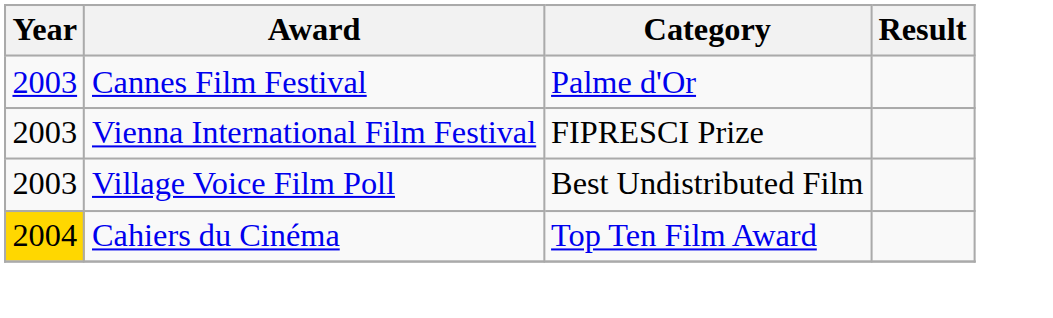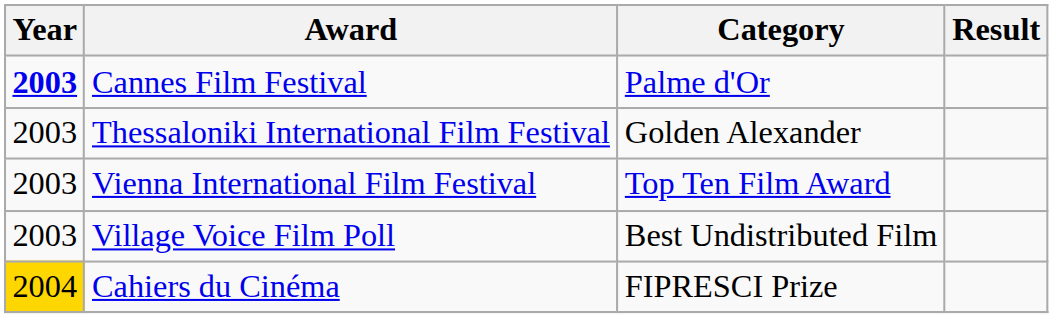Cannes Film Festival | Year: normal -> bold
+ row: 2003 | Thessaloniki International Film Festival | Golden Alexander
Vienna International Film Festival | Category: FIPRESCI Prize -> Top Ten Film Award
Cahiers du Cinéma | Category: Top Ten Film Award -> FIPRESCI Prize
